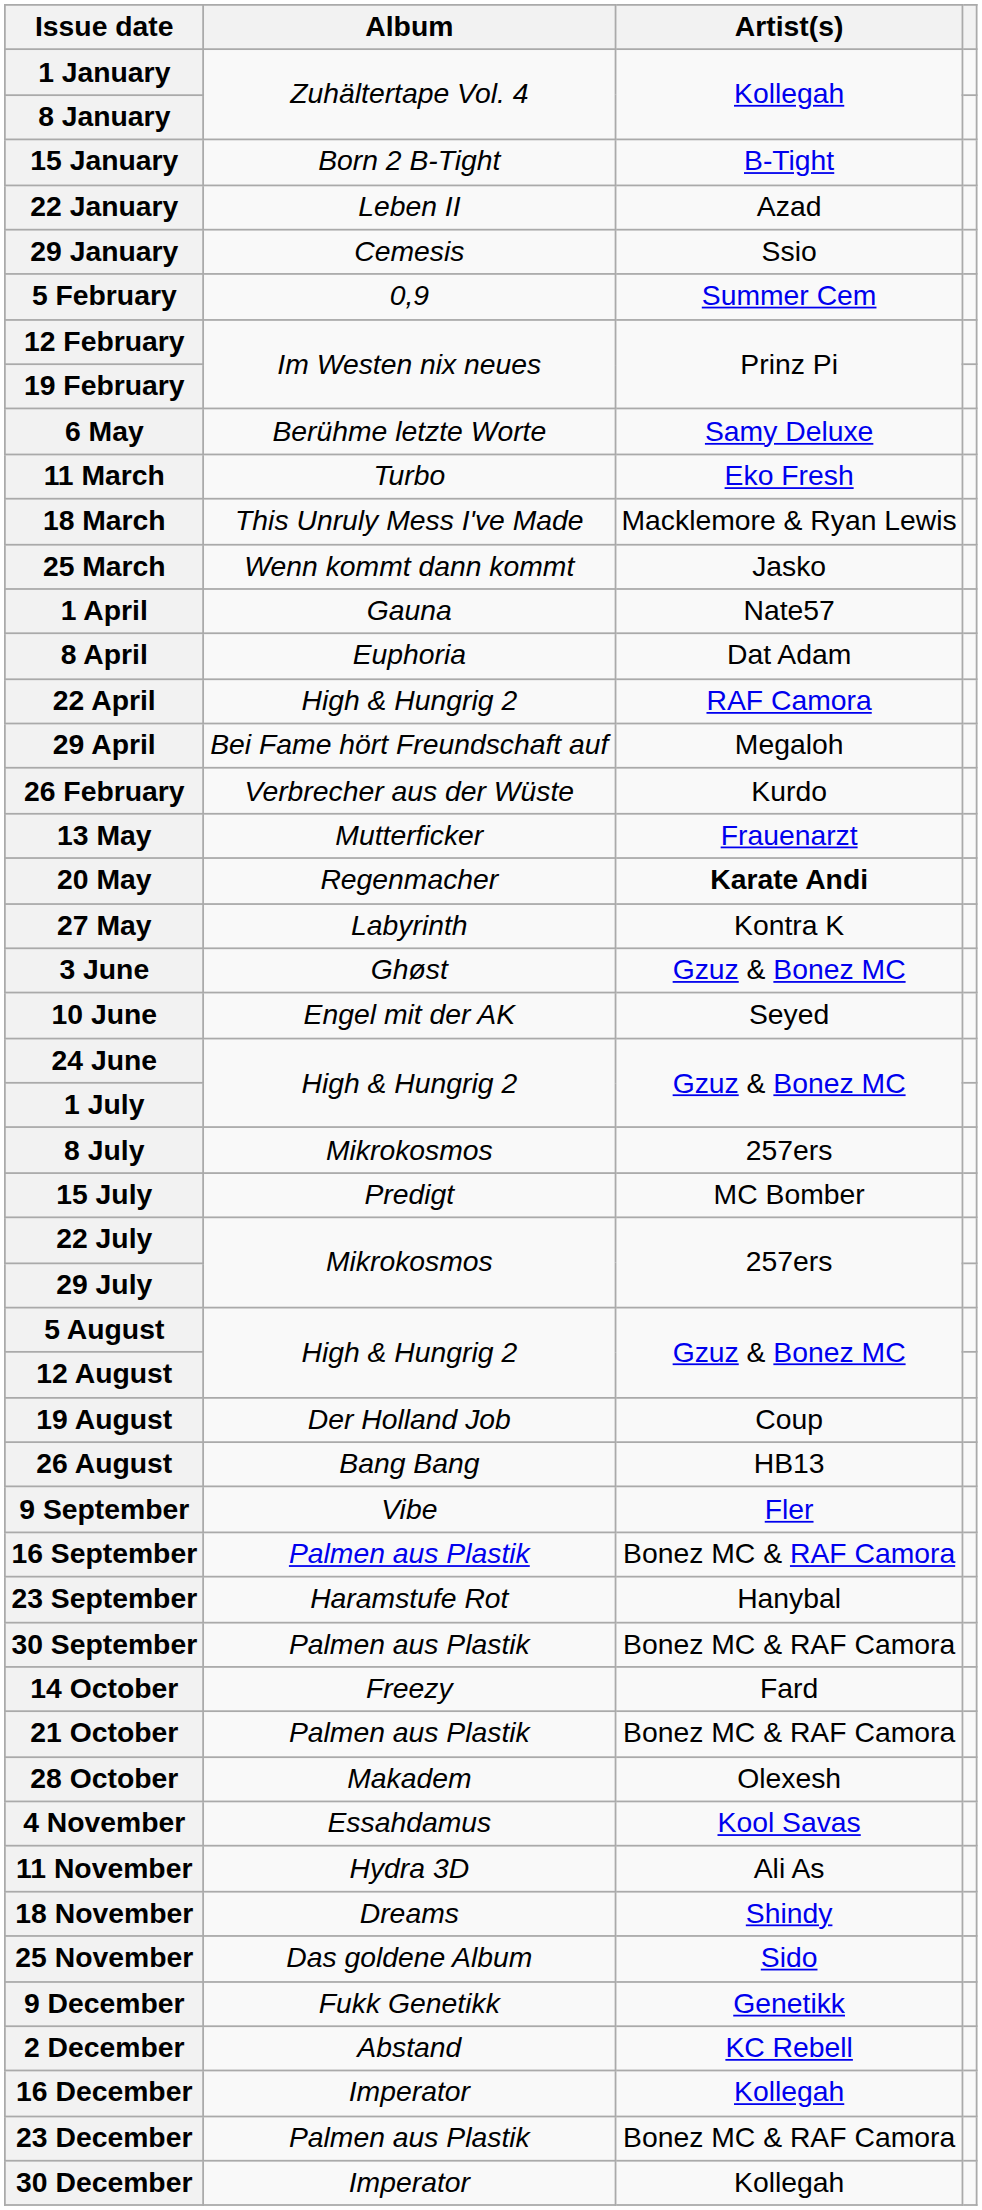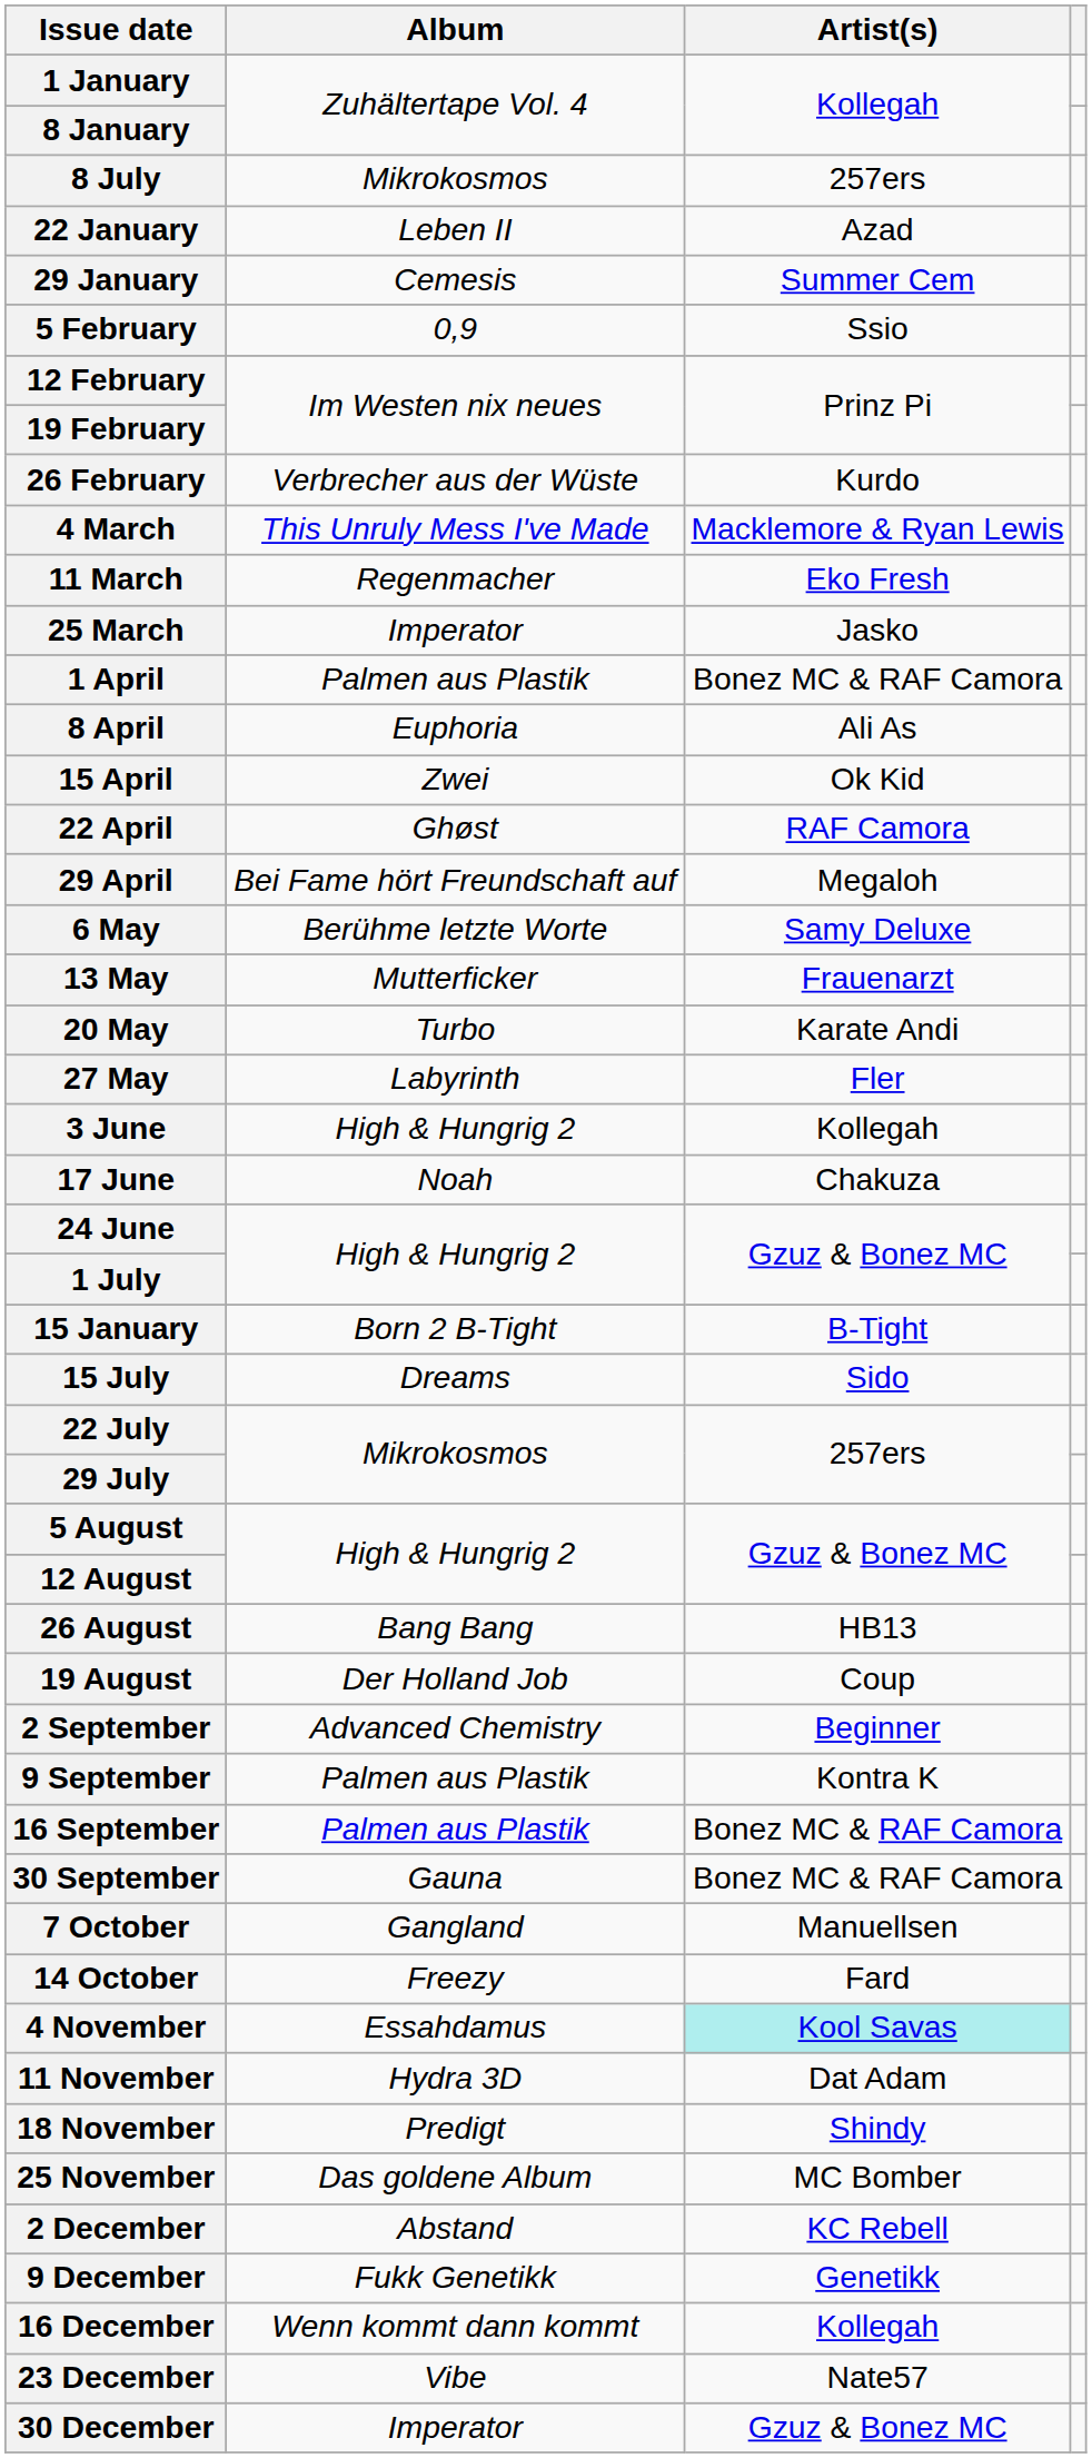rows swapped: 15 January <-> 8 July
29 January | Artist(s): Ssio -> Summer Cem
5 February | Artist(s): Summer Cem -> Ssio
rows swapped: 26 February <-> 6 May
+ row: 4 March | This Unruly Mess I've Made | Macklemore & Ryan Lewis
11 March | Album: Turbo -> Regenmacher
- row: 18 March | This Unruly Mess I've Made | Macklemore & Ryan Lewis
25 March | Album: Wenn kommt dann kommt -> Imperator
1 April | Album: Gauna -> Palmen aus Plastik
1 April | Artist(s): Nate57 -> Bonez MC & RAF Camora
8 April | Artist(s): Dat Adam -> Ali As
+ row: 15 April | Zwei | Ok Kid
22 April | Album: High & Hungrig 2 -> Ghøst
20 May | Album: Regenmacher -> Turbo
20 May | Artist(s): bold -> normal
27 May | Artist(s): Kontra K -> Fler
3 June | Album: Ghøst -> High & Hungrig 2
3 June | Artist(s): Gzuz & Bonez MC -> Kollegah
- row: 10 June | Engel mit der AK | Seyed
+ row: 17 June | Noah | Chakuza
15 July | Album: Predigt -> Dreams
15 July | Artist(s): MC Bomber -> Sido
rows swapped: 19 August <-> 26 August
+ row: 2 September | Advanced Chemistry | Beginner
9 September | Album: Vibe -> Palmen aus Plastik
9 September | Artist(s): Fler -> Kontra K
- row: 23 September | Haramstufe Rot | Hanybal
30 September | Album: Palmen aus Plastik -> Gauna
+ row: 7 October | Gangland | Manuellsen
- row: 21 October | Palmen aus Plastik | Bonez MC & RAF Camora
- row: 28 October | Makadem | Olexesh
4 November | Artist(s): no background -> paleturquoise background
11 November | Artist(s): Ali As -> Dat Adam
18 November | Album: Dreams -> Predigt
25 November | Artist(s): Sido -> MC Bomber
rows swapped: 2 December <-> 9 December
16 December | Album: Imperator -> Wenn kommt dann kommt
23 December | Album: Palmen aus Plastik -> Vibe
23 December | Artist(s): Bonez MC & RAF Camora -> Nate57
30 December | Artist(s): Kollegah -> Gzuz & Bonez MC
